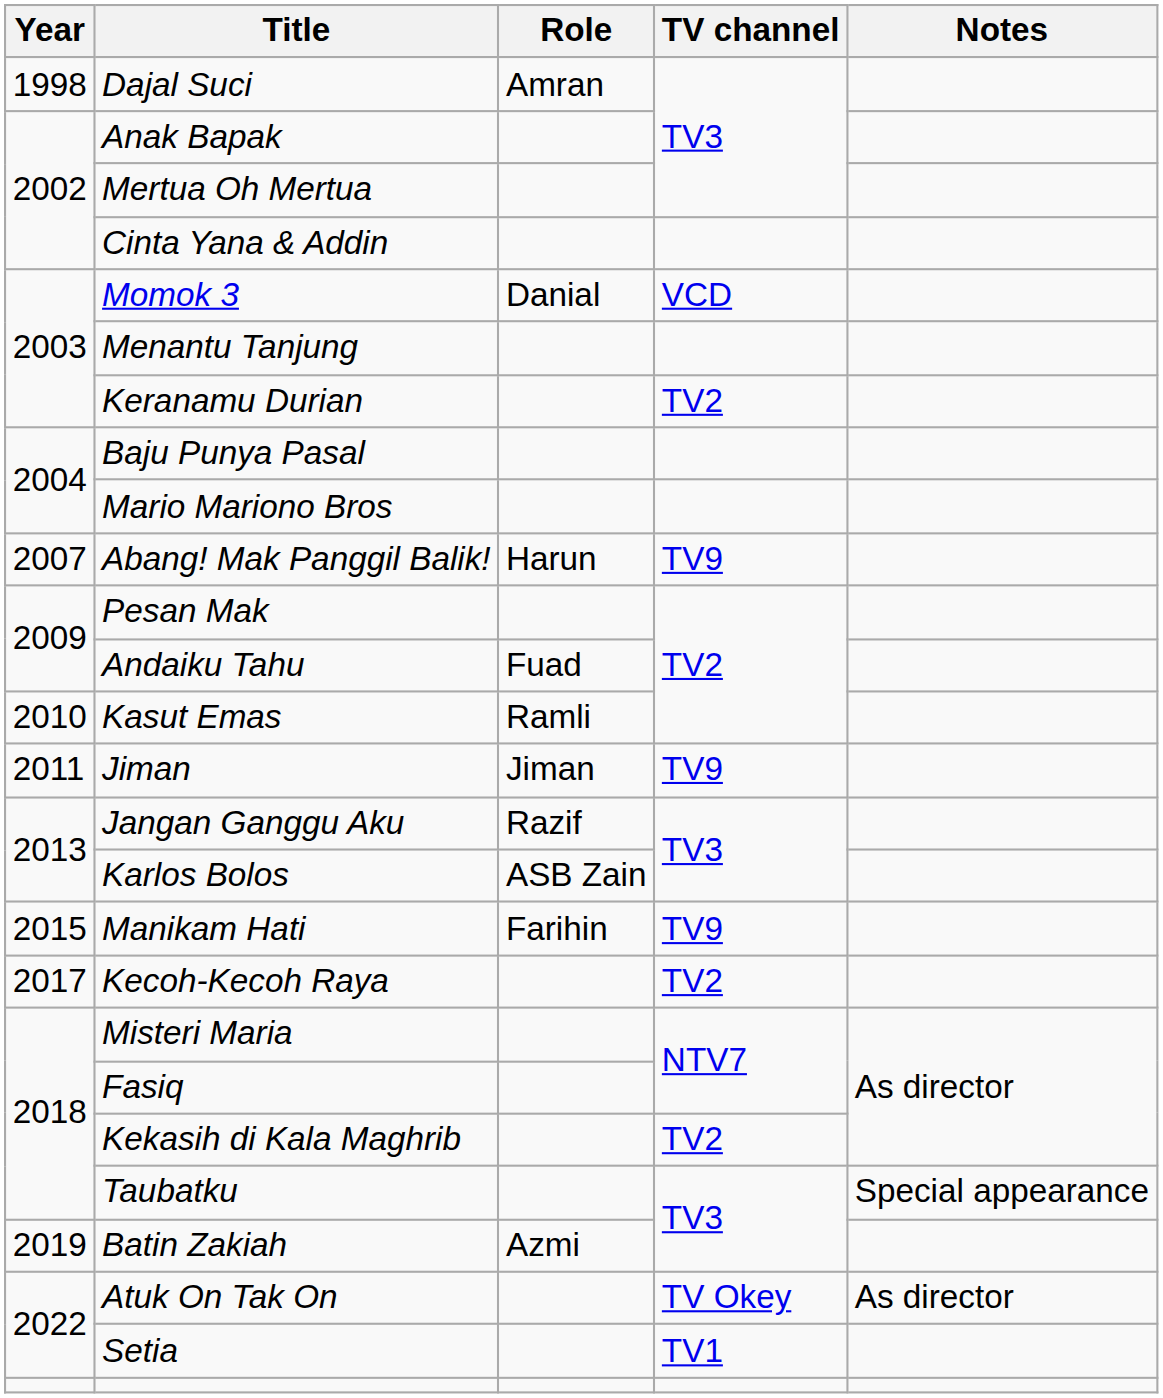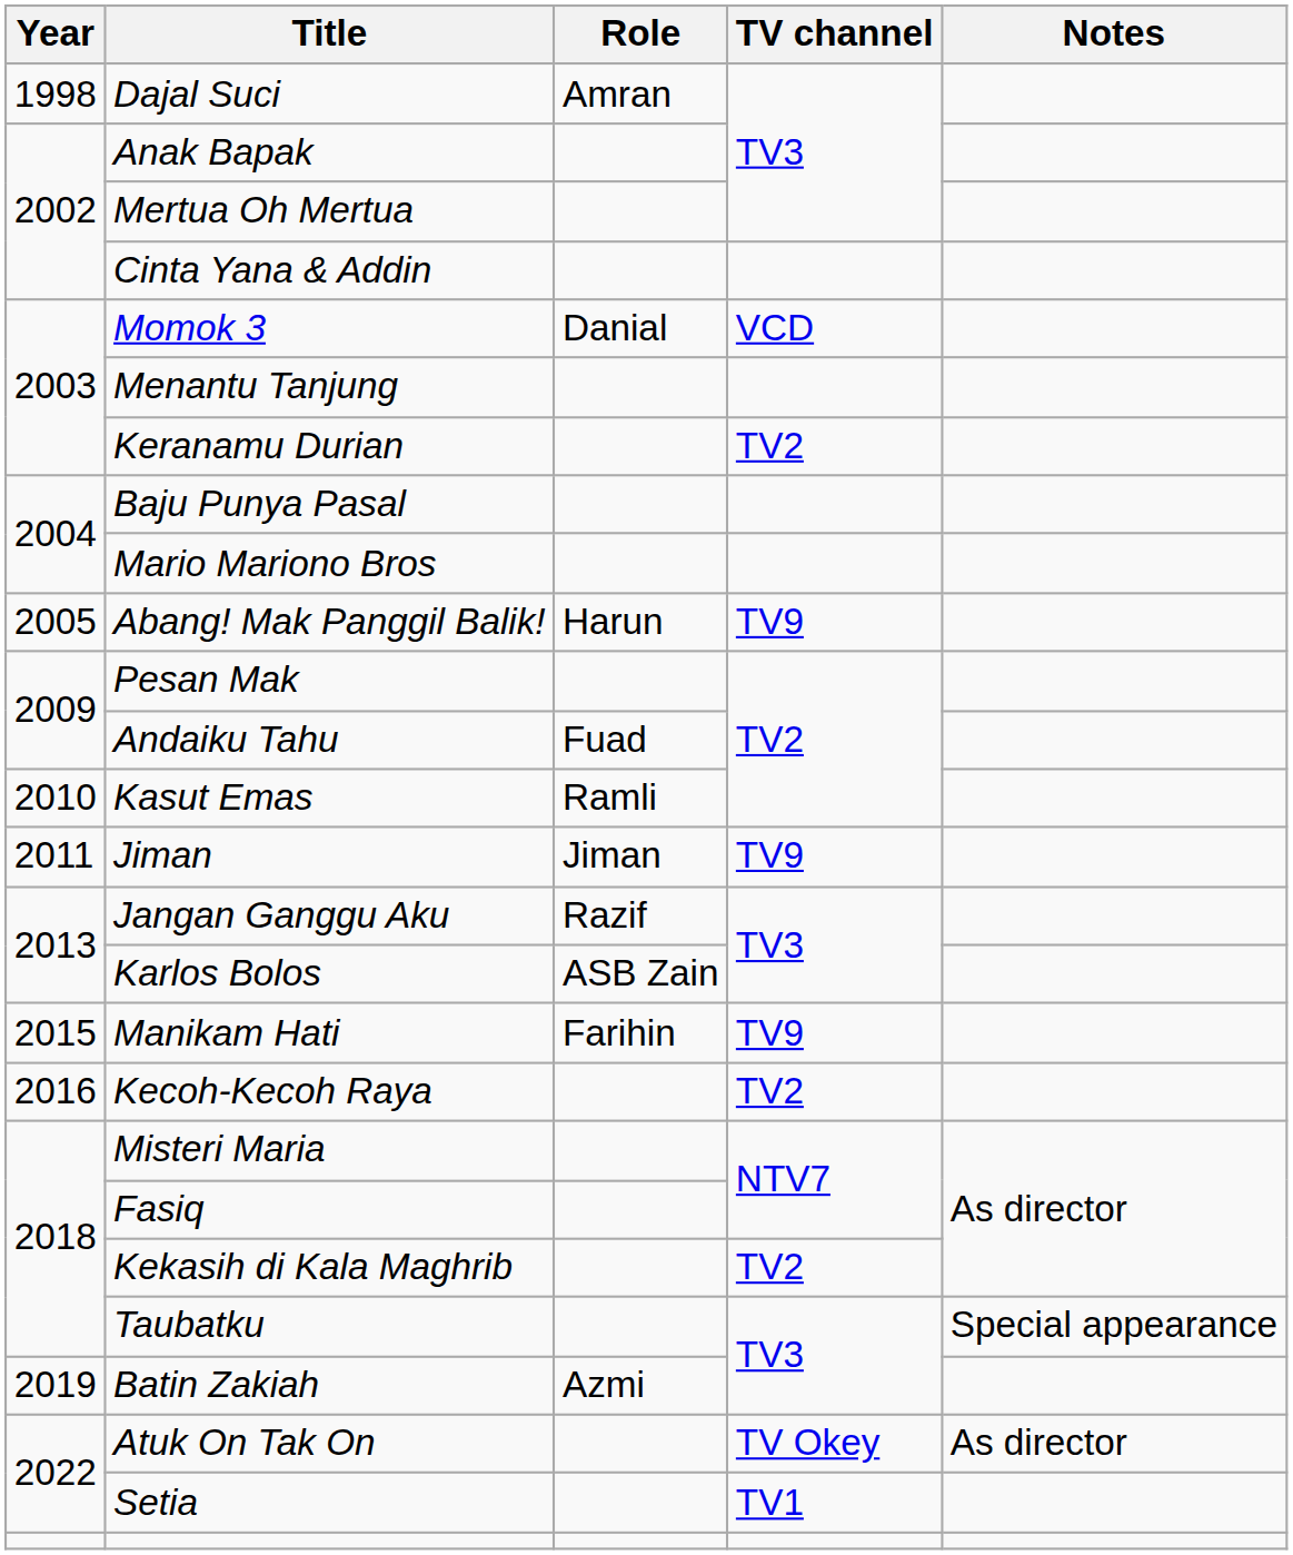Abang! Mak Panggil Balik! | Year: 2007 -> 2005
Kecoh-Kecoh Raya | Year: 2017 -> 2016
